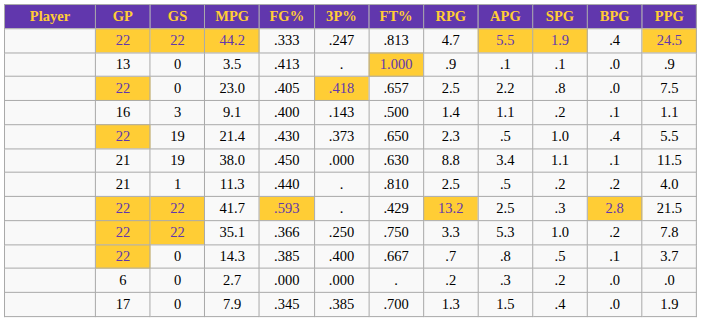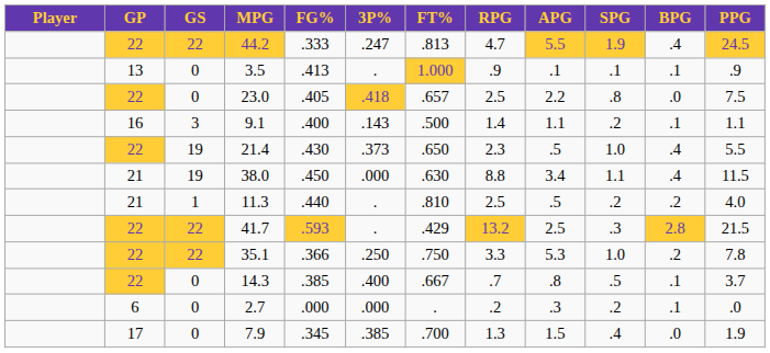3.5 | BPG: .0 -> .1
38.0 | BPG: .1 -> .4
2.7 | BPG: .0 -> .1
